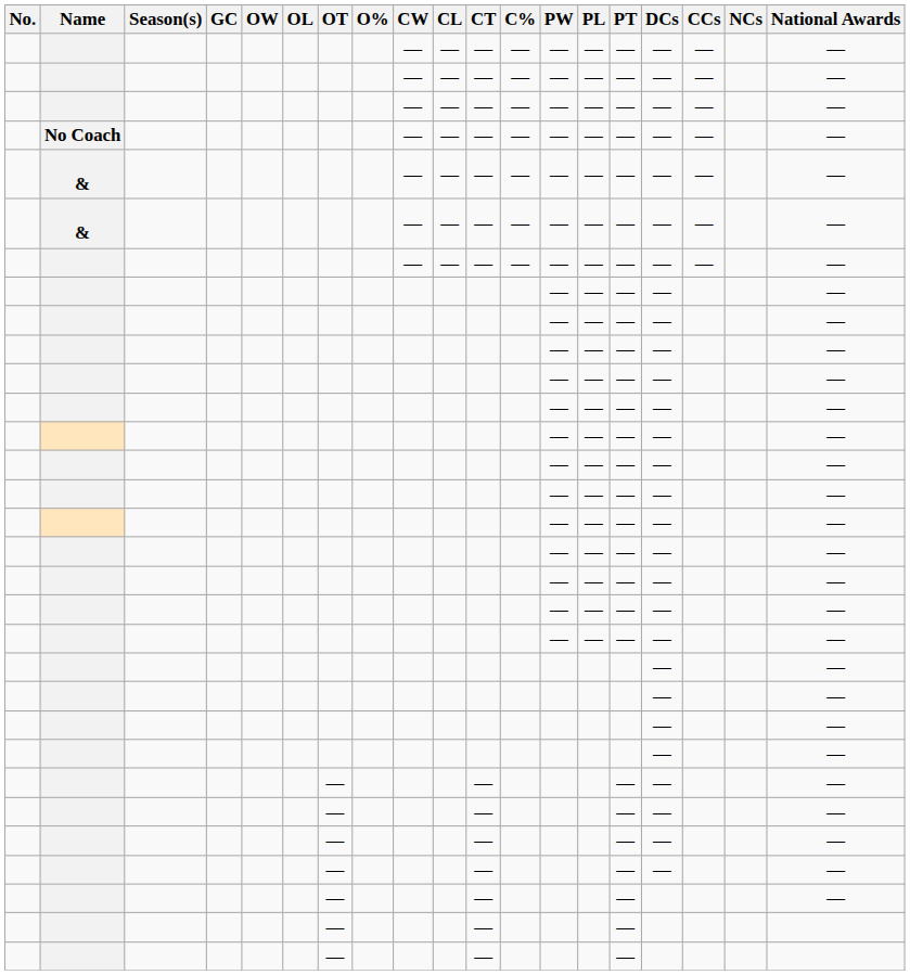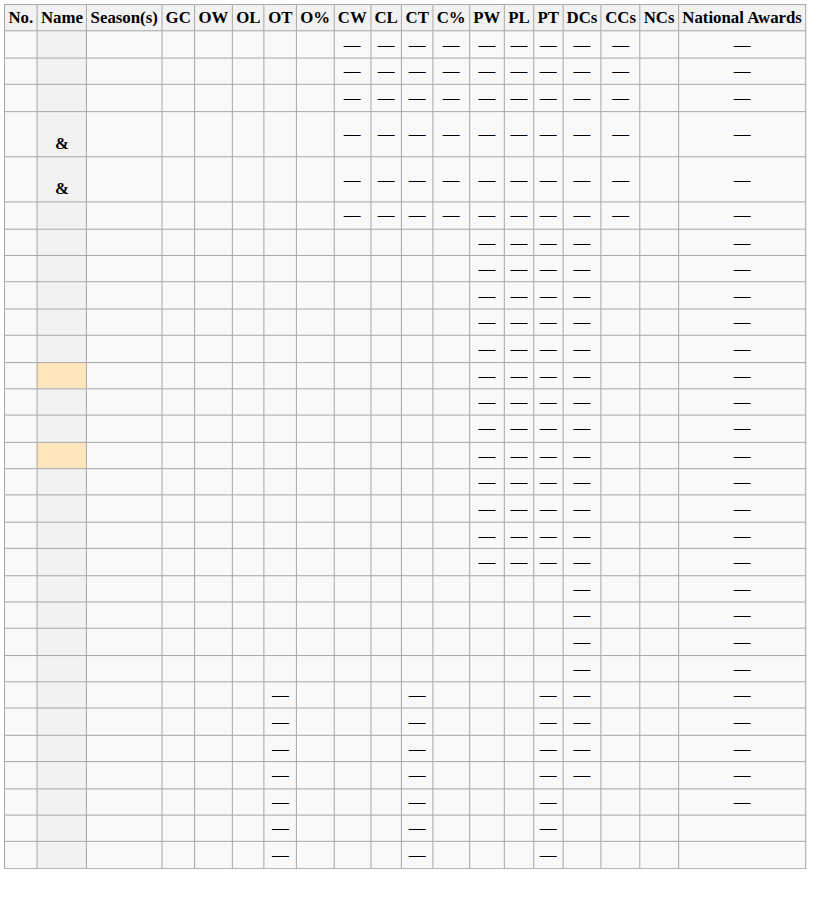- row: No Coach | — | — | — | — | — | — | — | — | — | —
